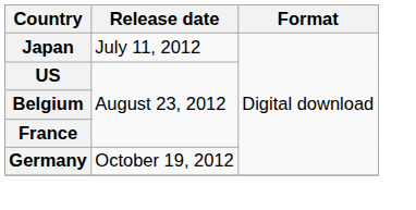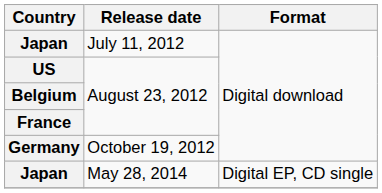+ row: Japan | May 28, 2014 | Digital EP, CD single
